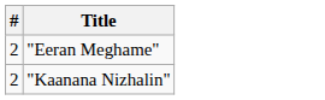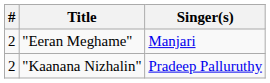+ column: Singer(s) | Manjari | Pradeep Palluruthy
